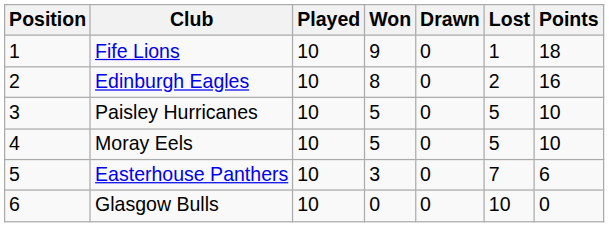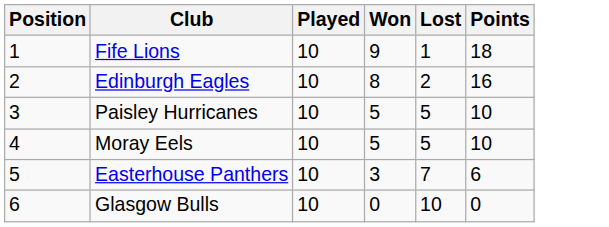- column: Drawn | 0 | 0 | 0 | 0 | 0 | 0
